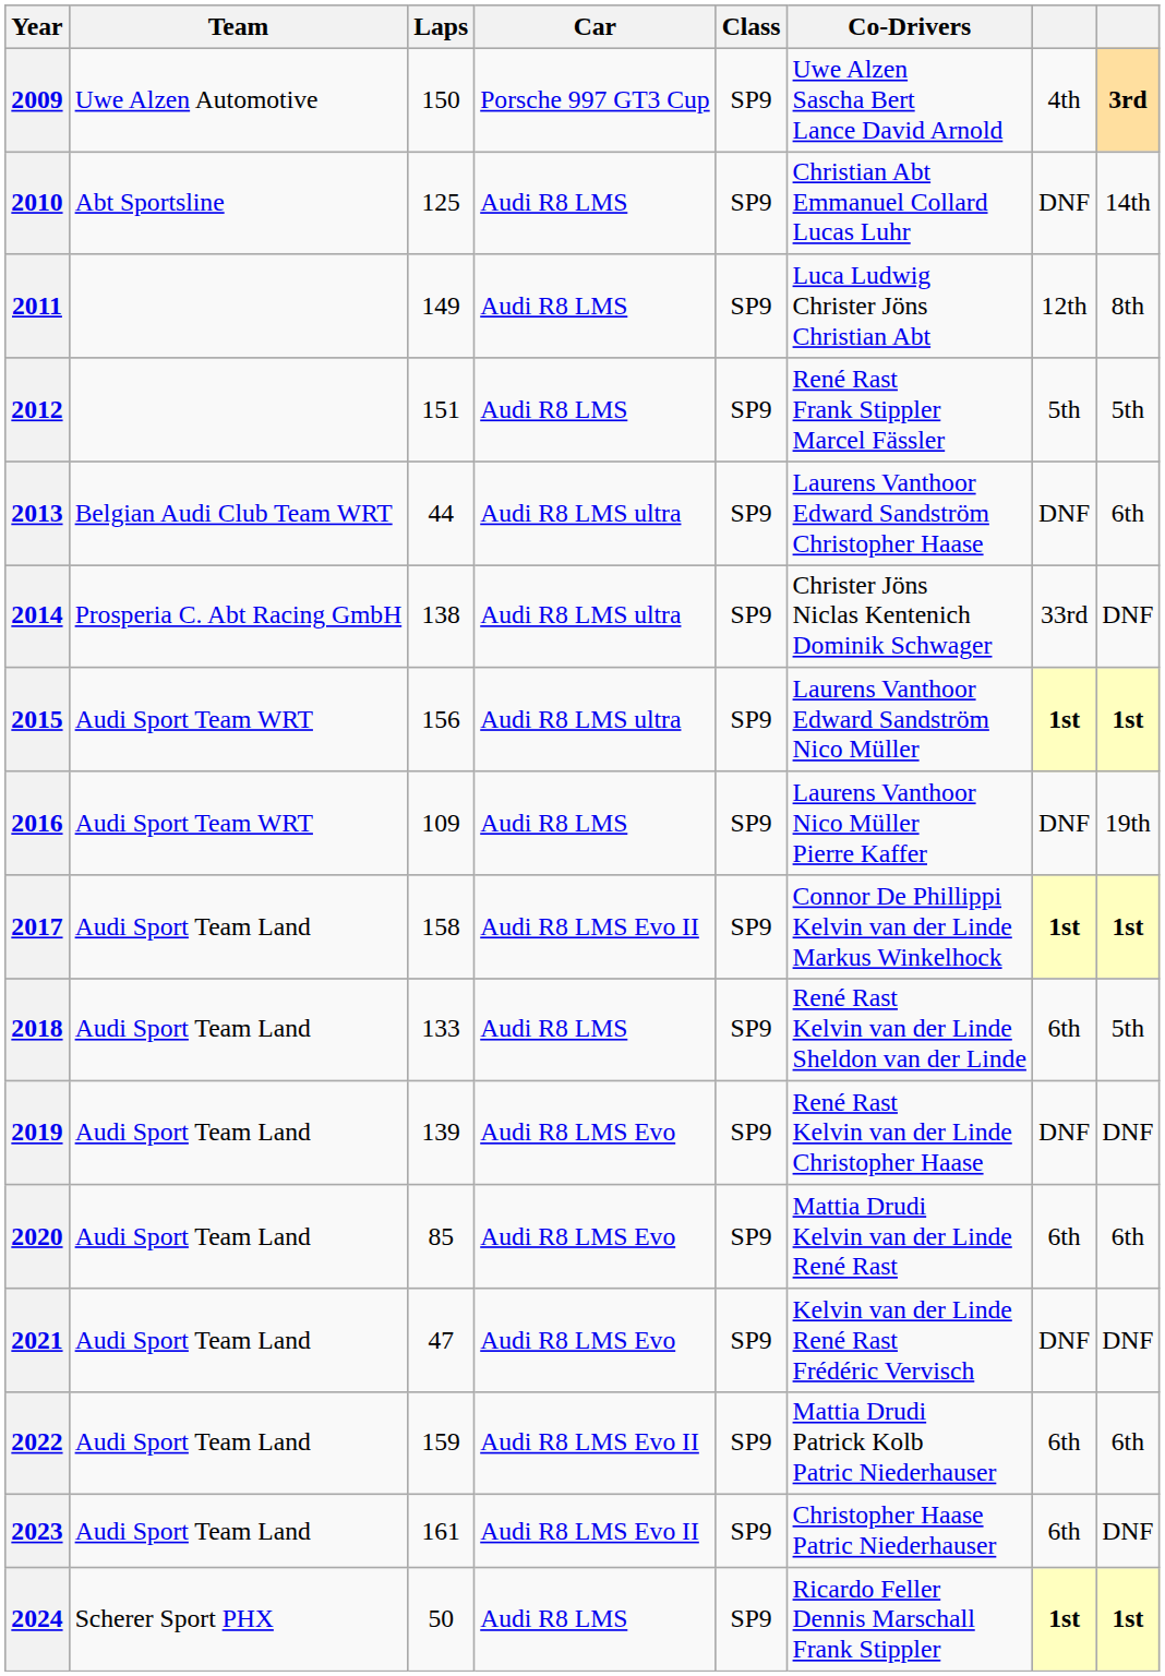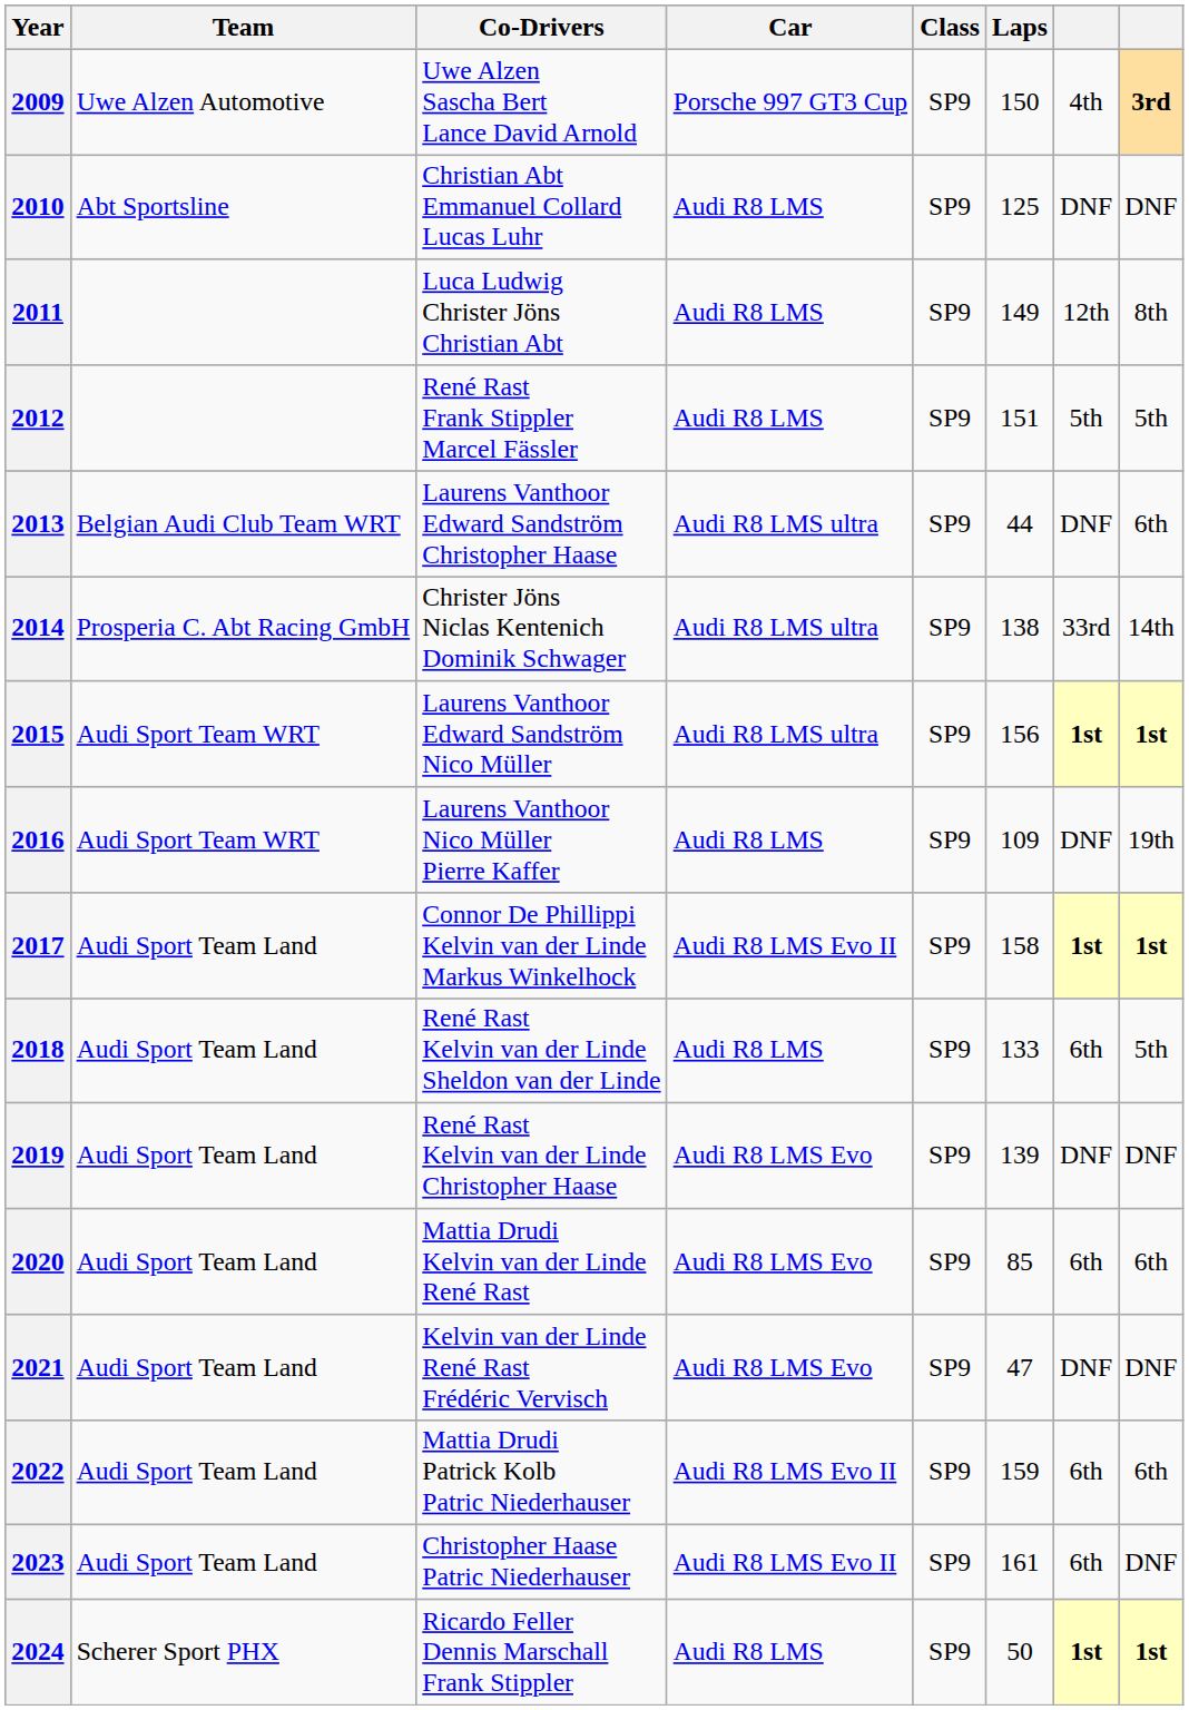columns swapped: Co-Drivers <-> Laps
2010 | column 8: 14th -> DNF
2014 | column 8: DNF -> 14th
